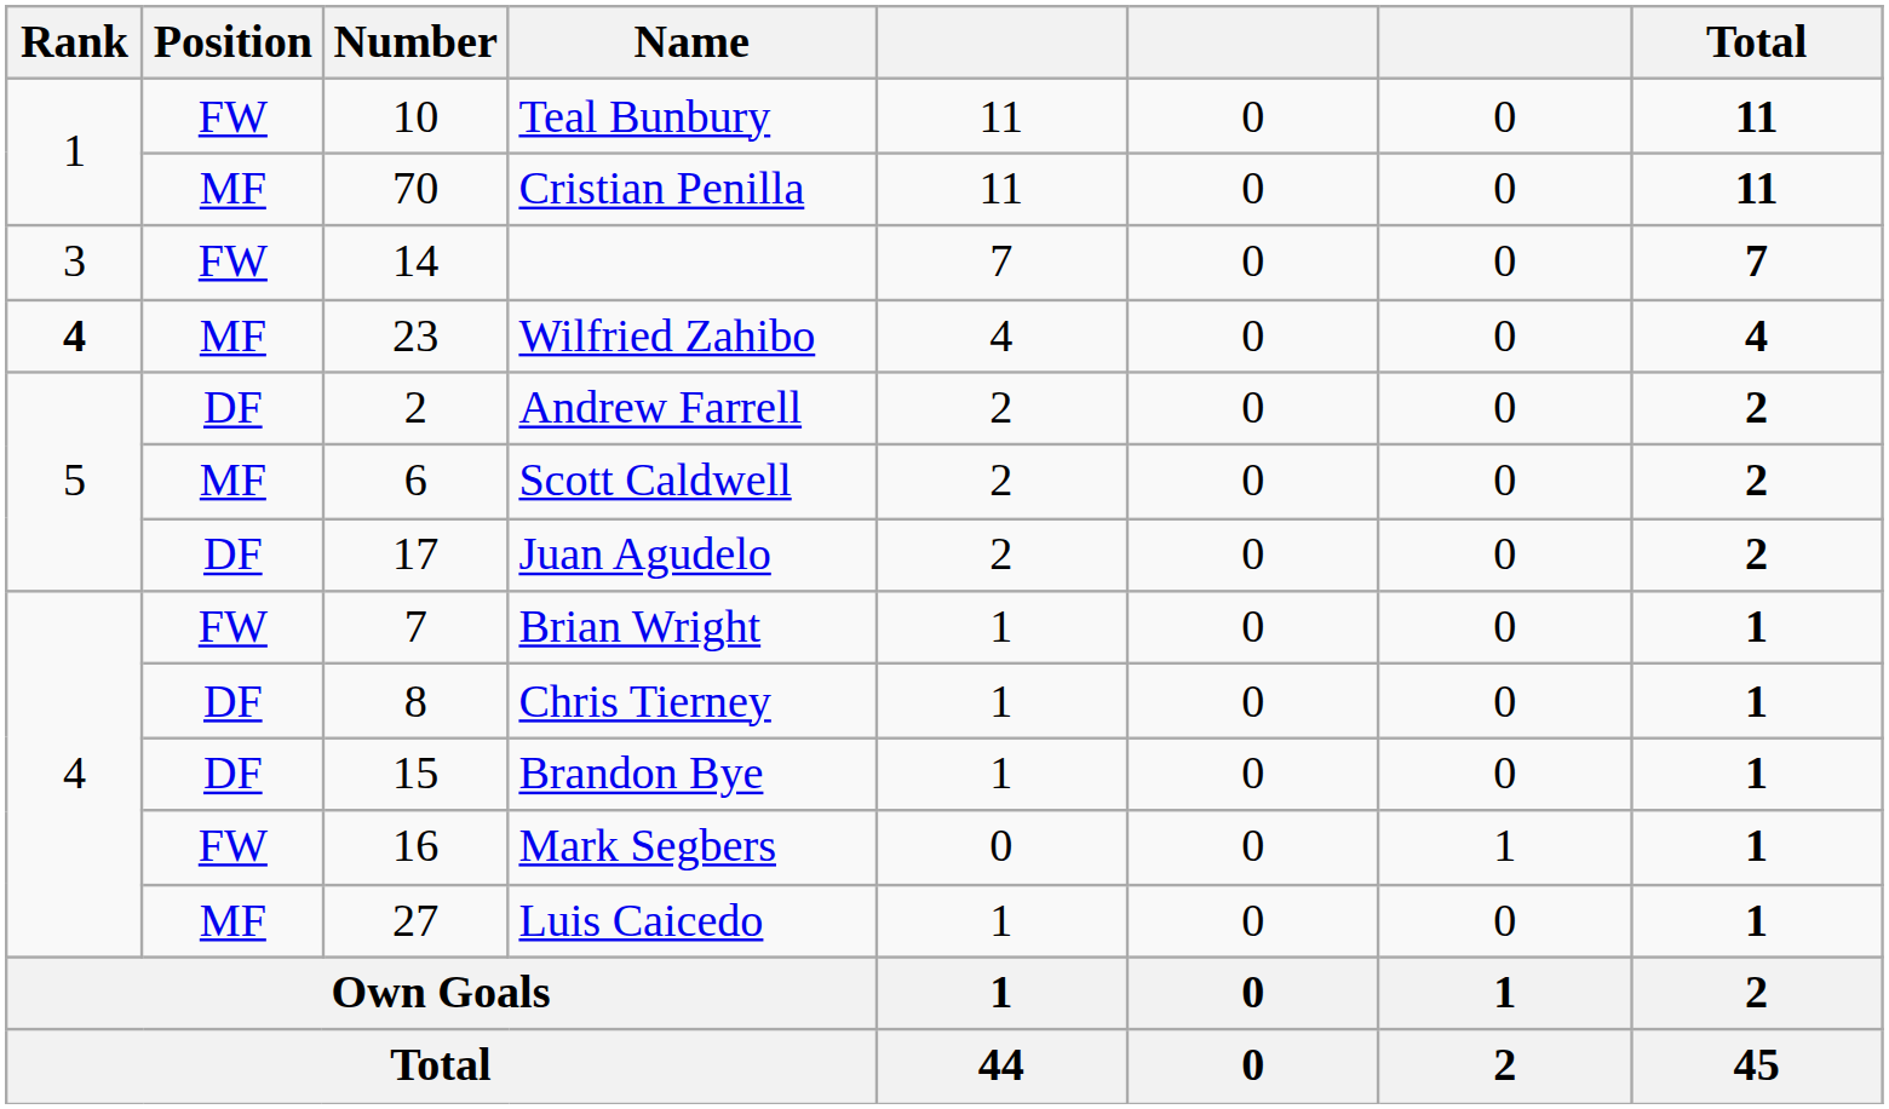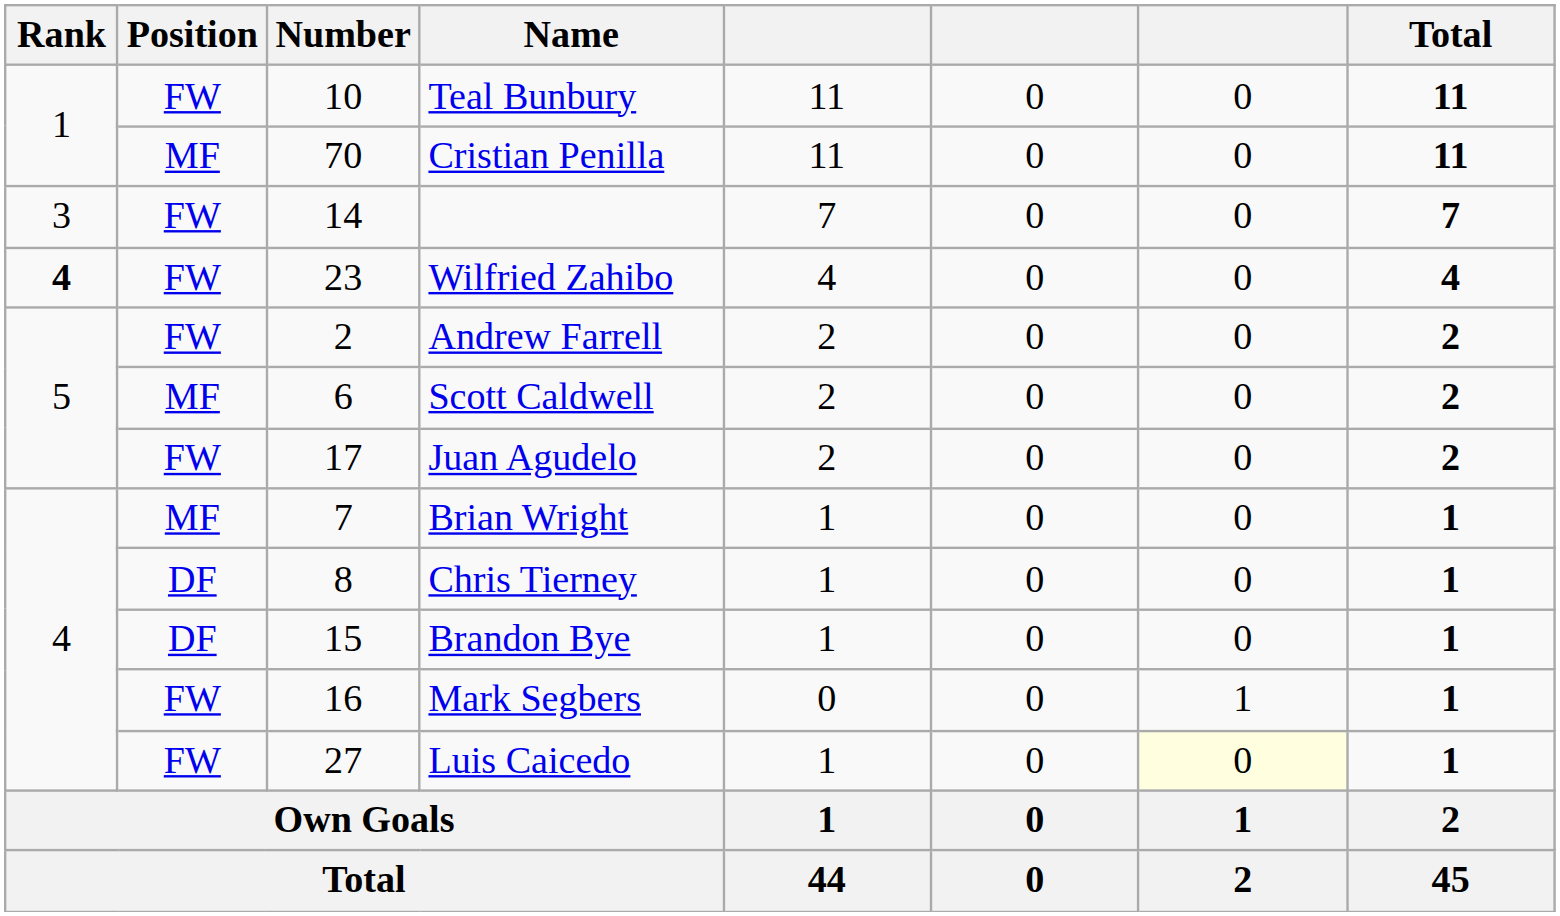Wilfried Zahibo | Position: MF -> FW
Andrew Farrell | Position: DF -> FW
Juan Agudelo | Position: DF -> FW
Brian Wright | Position: FW -> MF
Luis Caicedo | Position: MF -> FW
Luis Caicedo | column 7: no background -> lightyellow background
